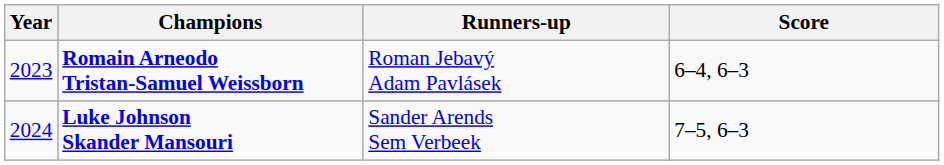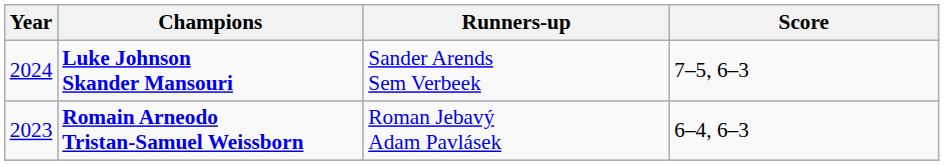rows swapped: Luke Johnson Skander Mansouri <-> Romain Arneodo Tristan-Samuel Weissborn
